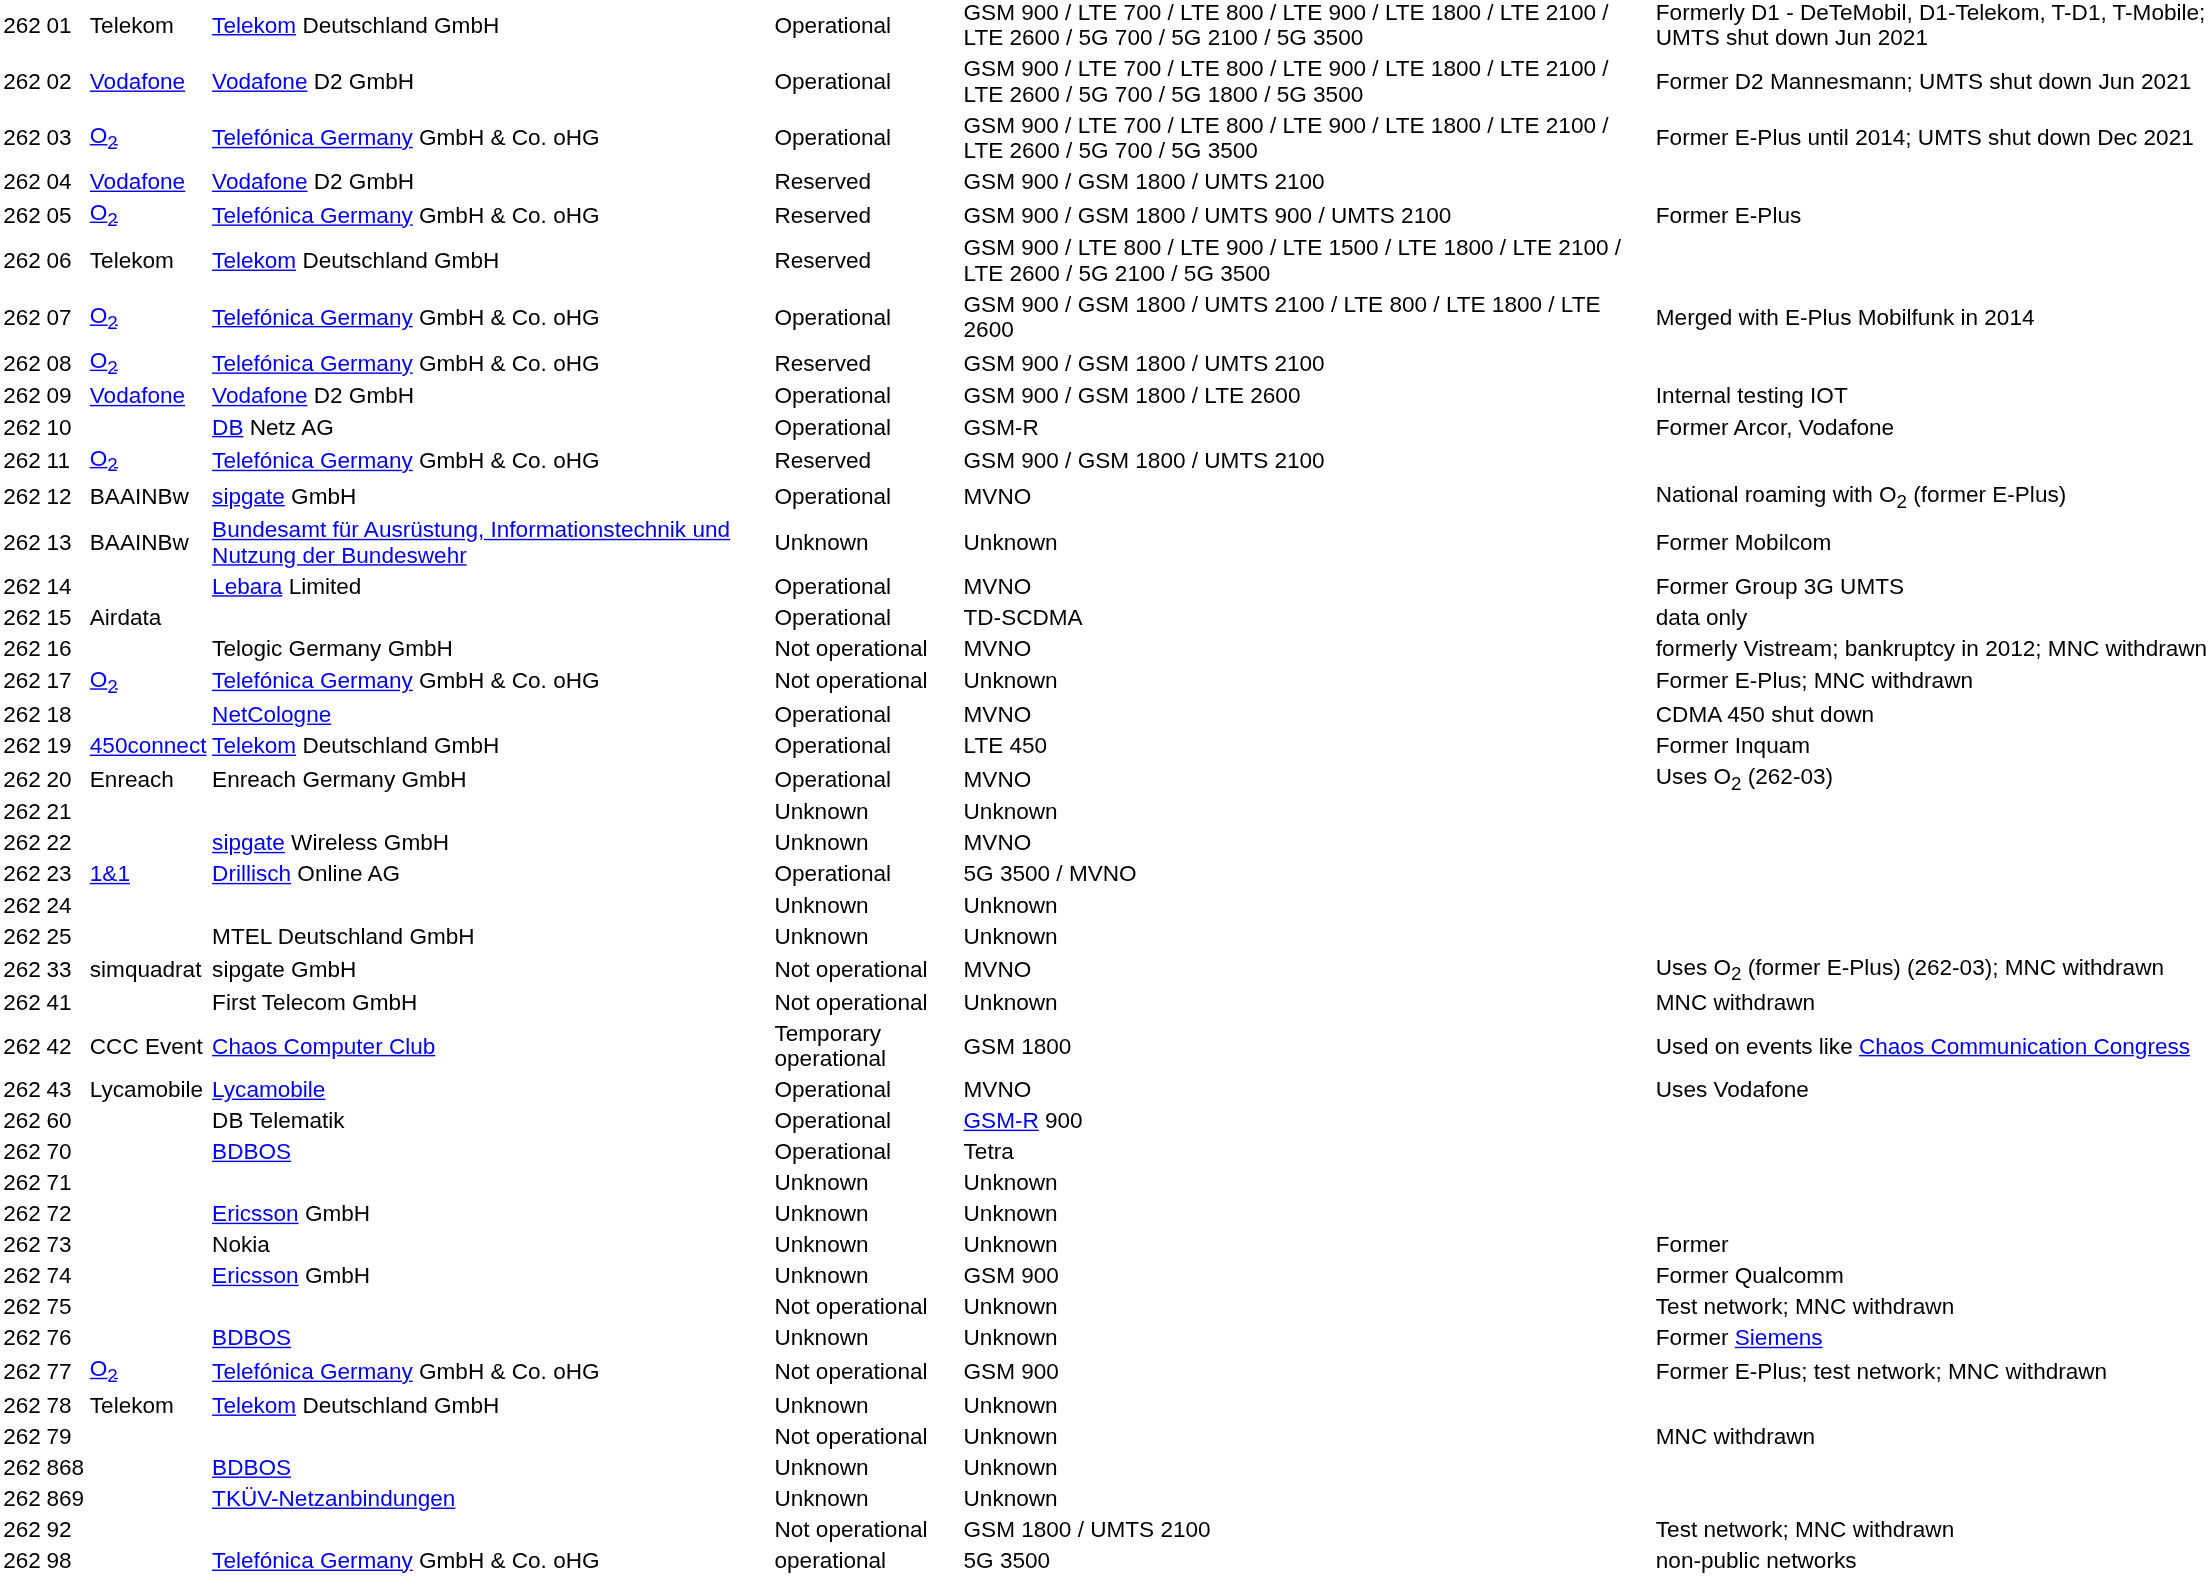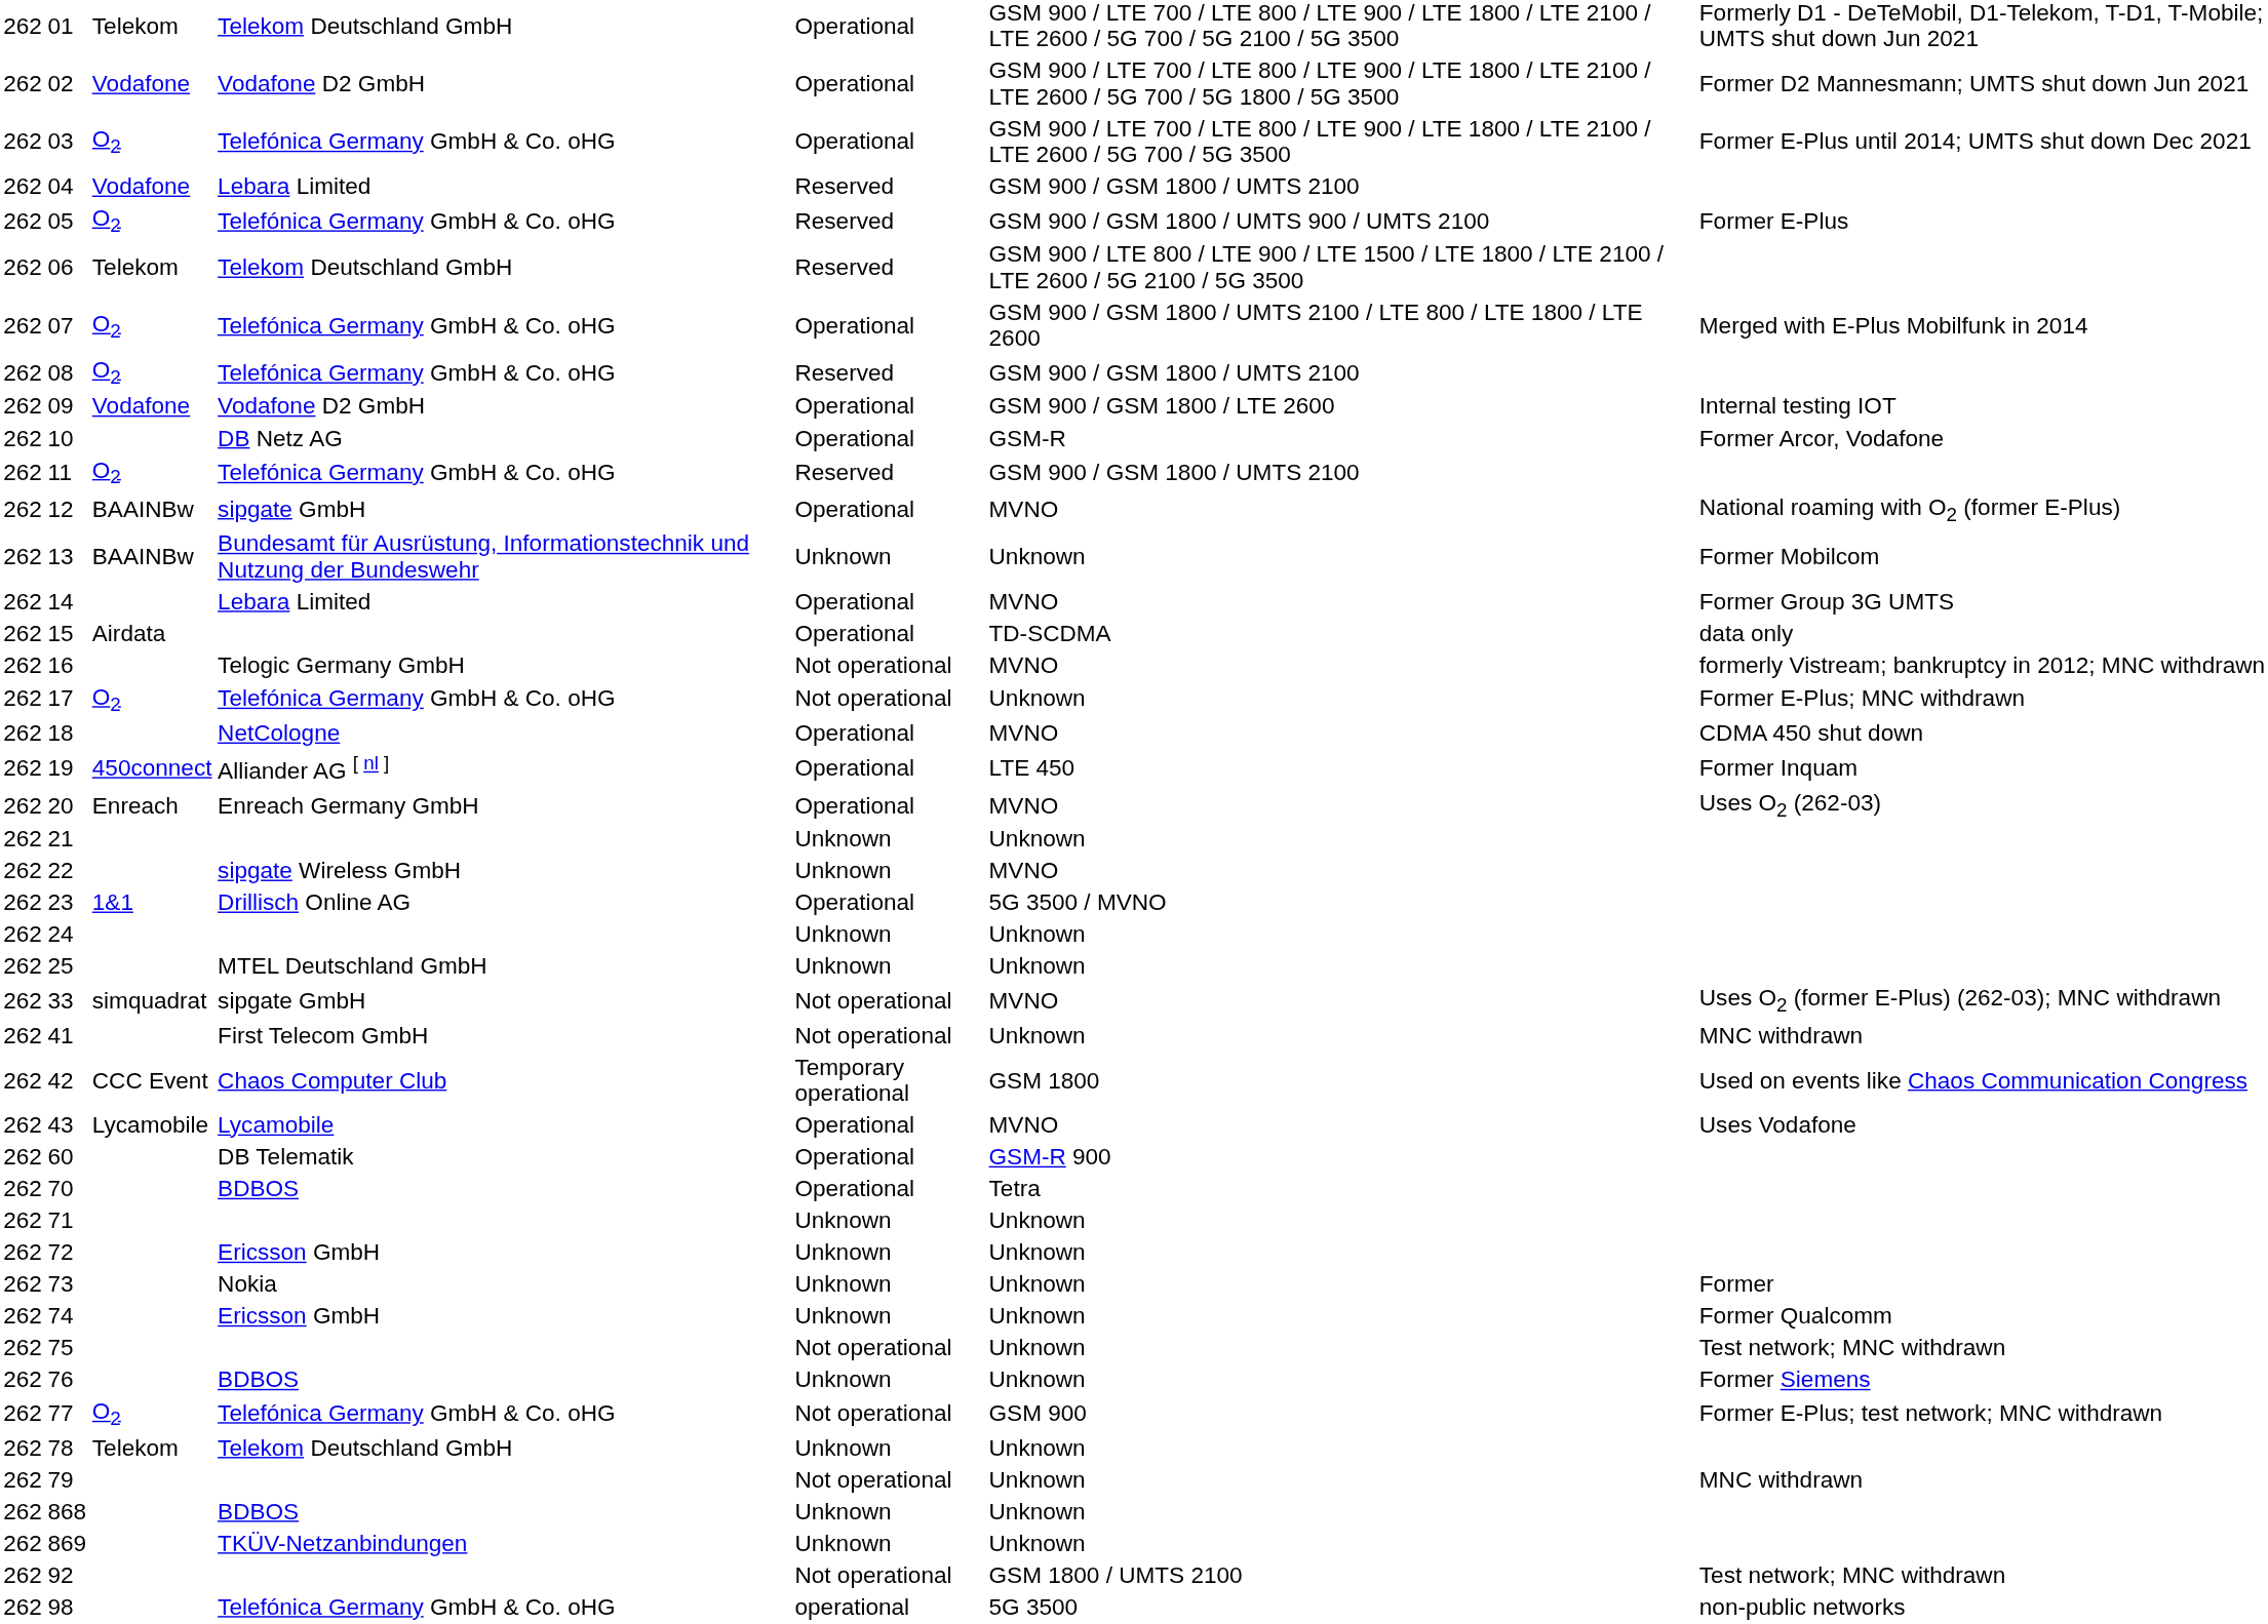04 | column 4: Vodafone D2 GmbH -> Lebara Limited
19 | column 4: Telekom Deutschland GmbH -> Alliander AG [ nl ]
74 | column 6: GSM 900 -> Unknown
